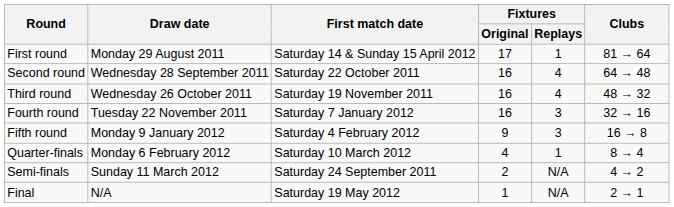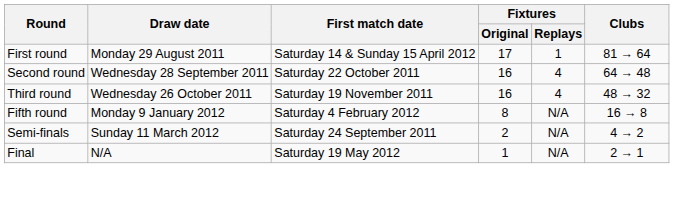- row: Fourth round | Tuesday 22 November 2011 | Saturday 7 January 2012 | 16 | 3 | 32 → 16
Fifth round | Fixtures / Original: 9 -> 8
Fifth round | Fixtures / Replays: 3 -> N/A
- row: Quarter-finals | Monday 6 February 2012 | Saturday 10 March 2012 | 4 | 1 | 8 → 4
